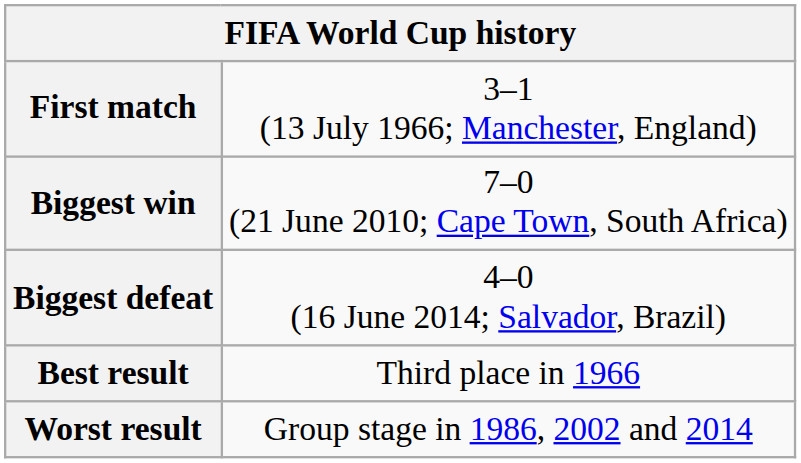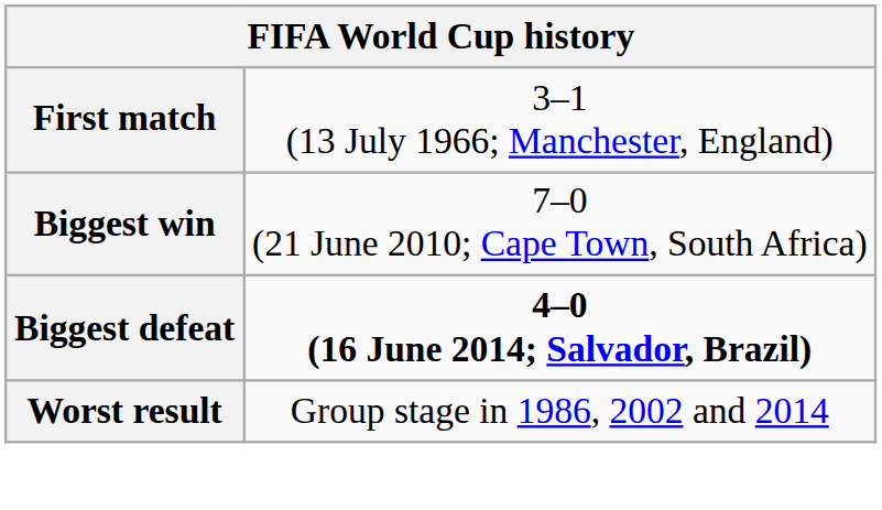Biggest defeat | column 2: normal -> bold
- row: Best result | Third place in 1966
